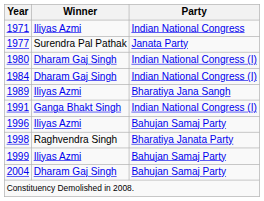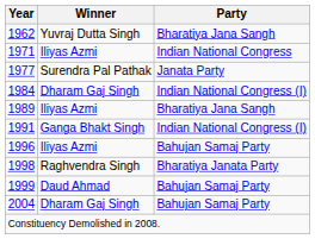+ row: 1962 | Yuvraj Dutta Singh | Bharatiya Jana Sangh
- row: 1980 | Dharam Gaj Singh | Indian National Congress (I)
1999 | Winner: Iliyas Azmi -> Daud Ahmad
